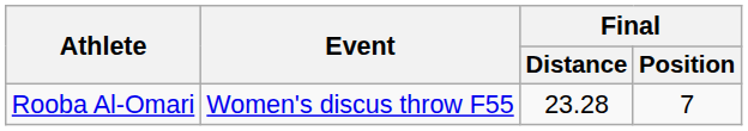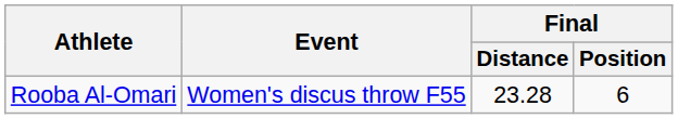Rooba Al-Omari | Final / Position: 7 -> 6
